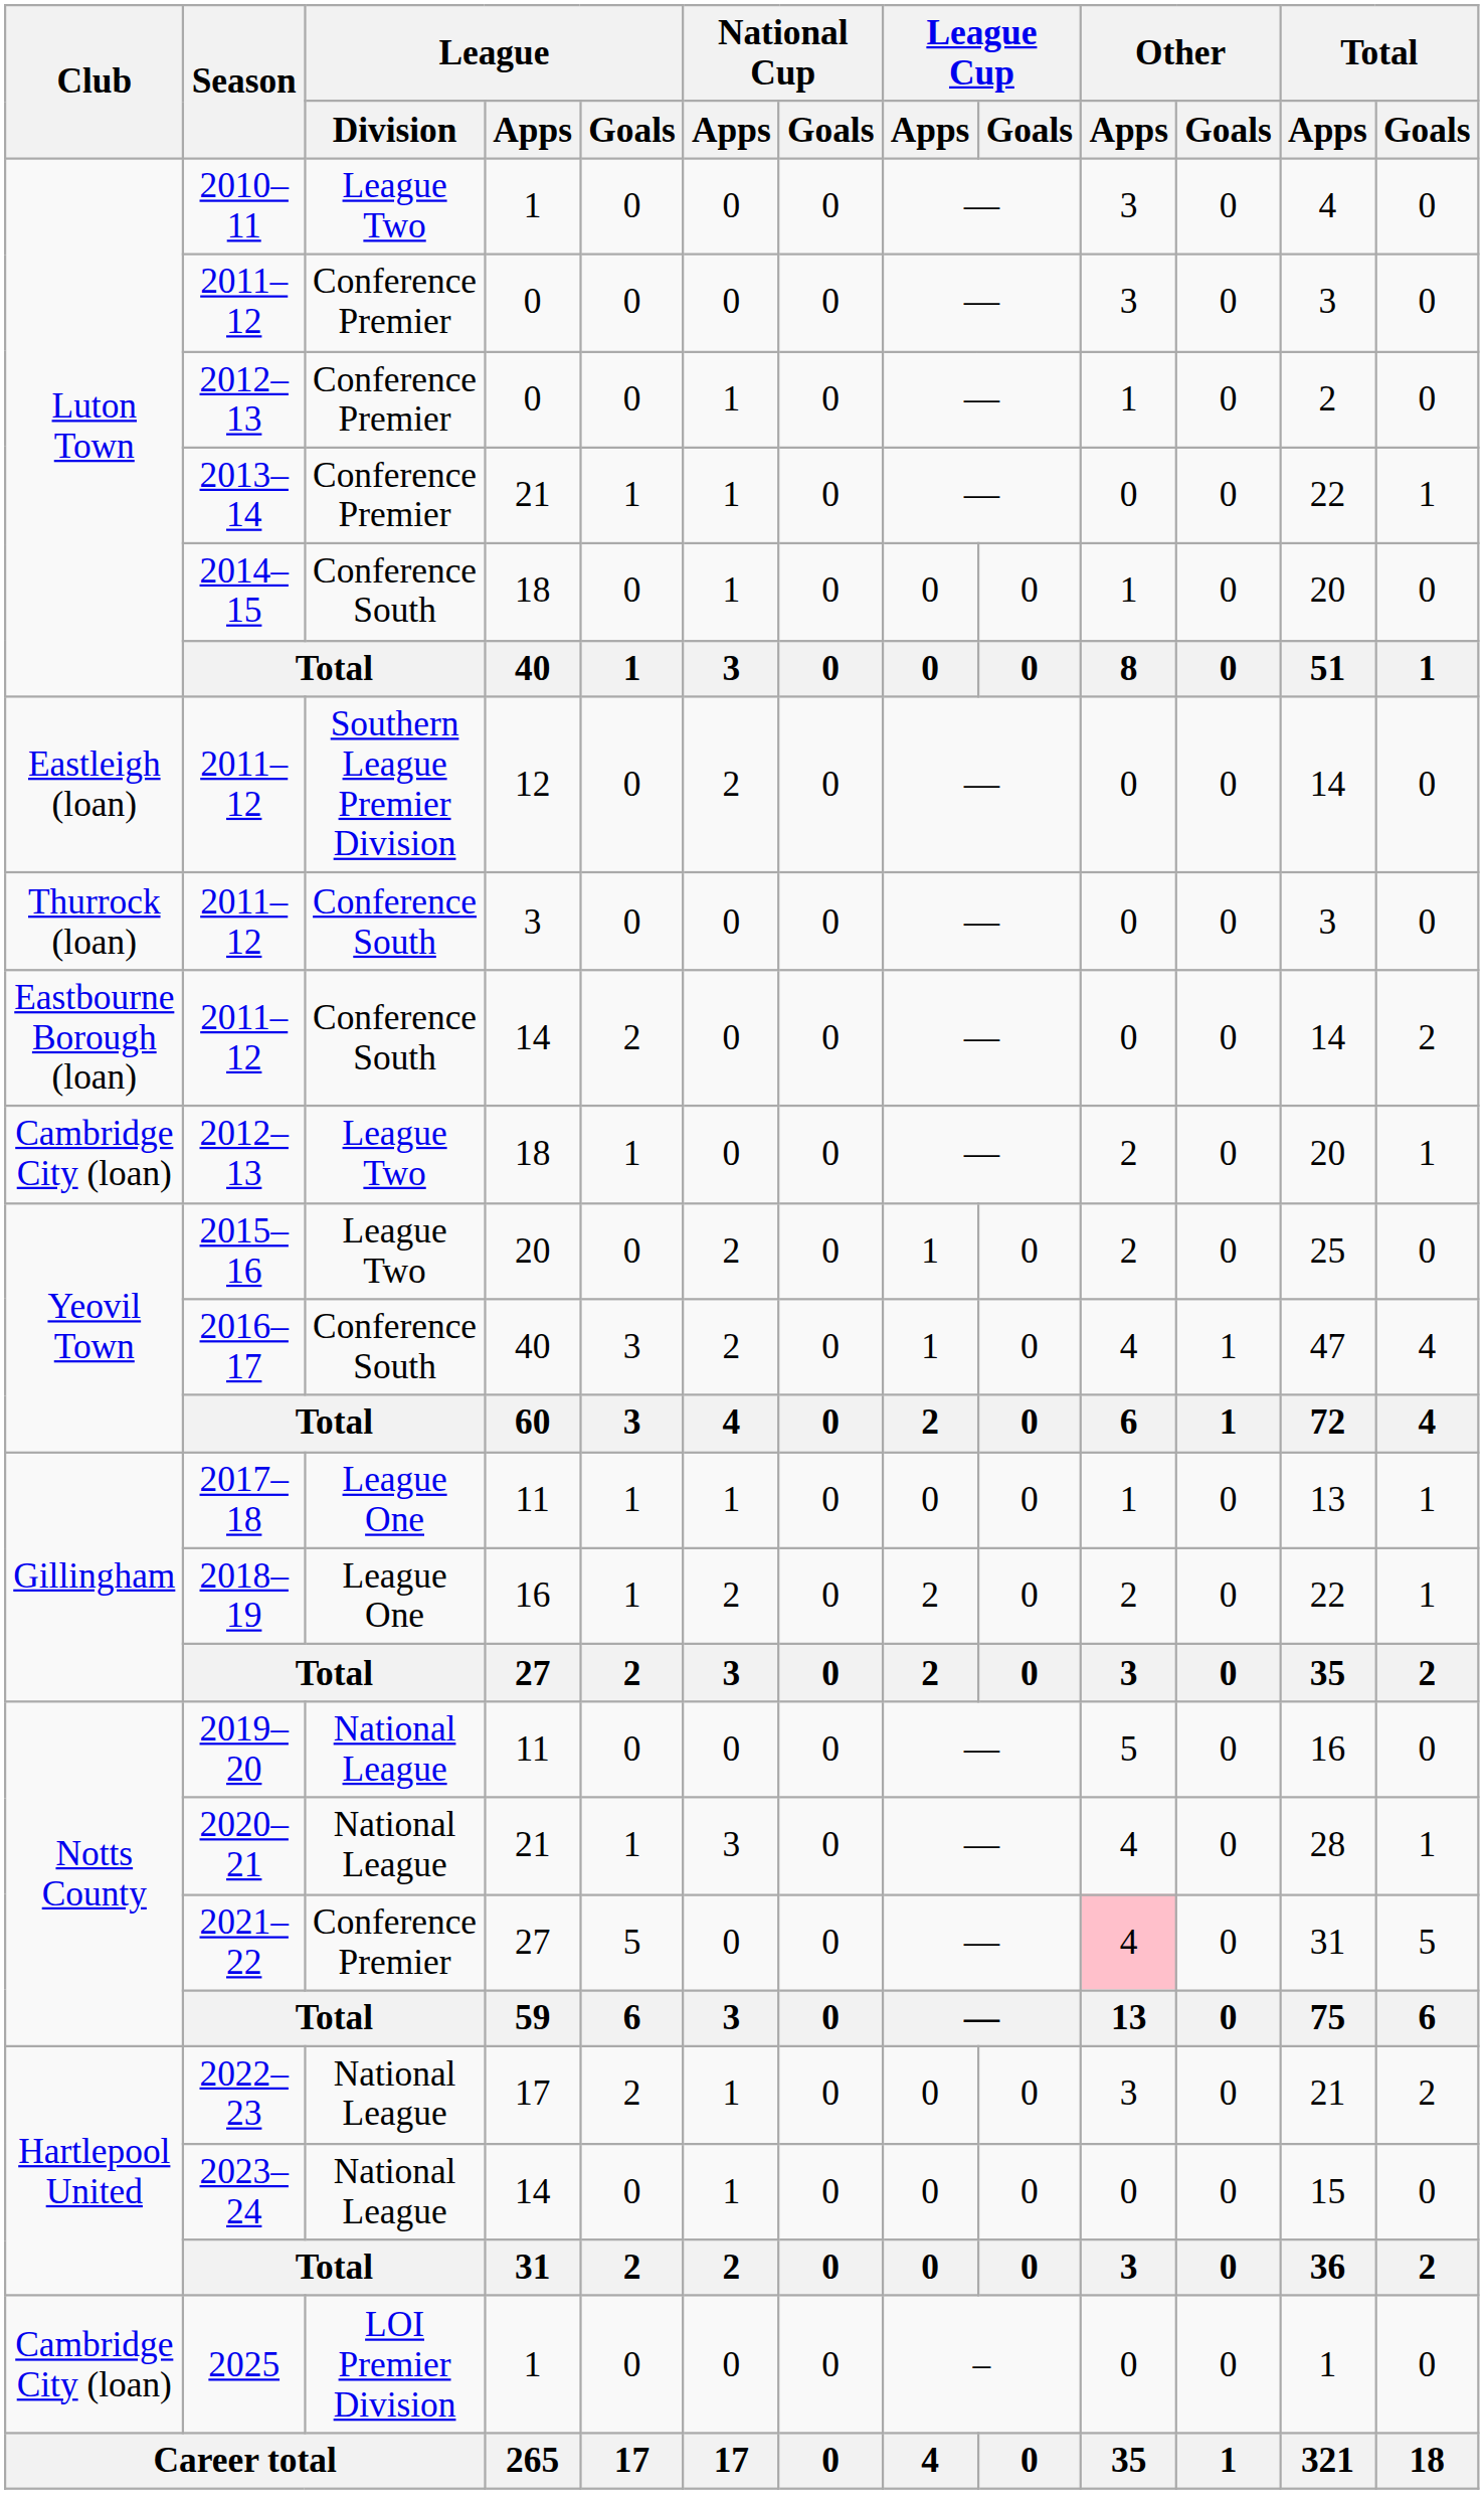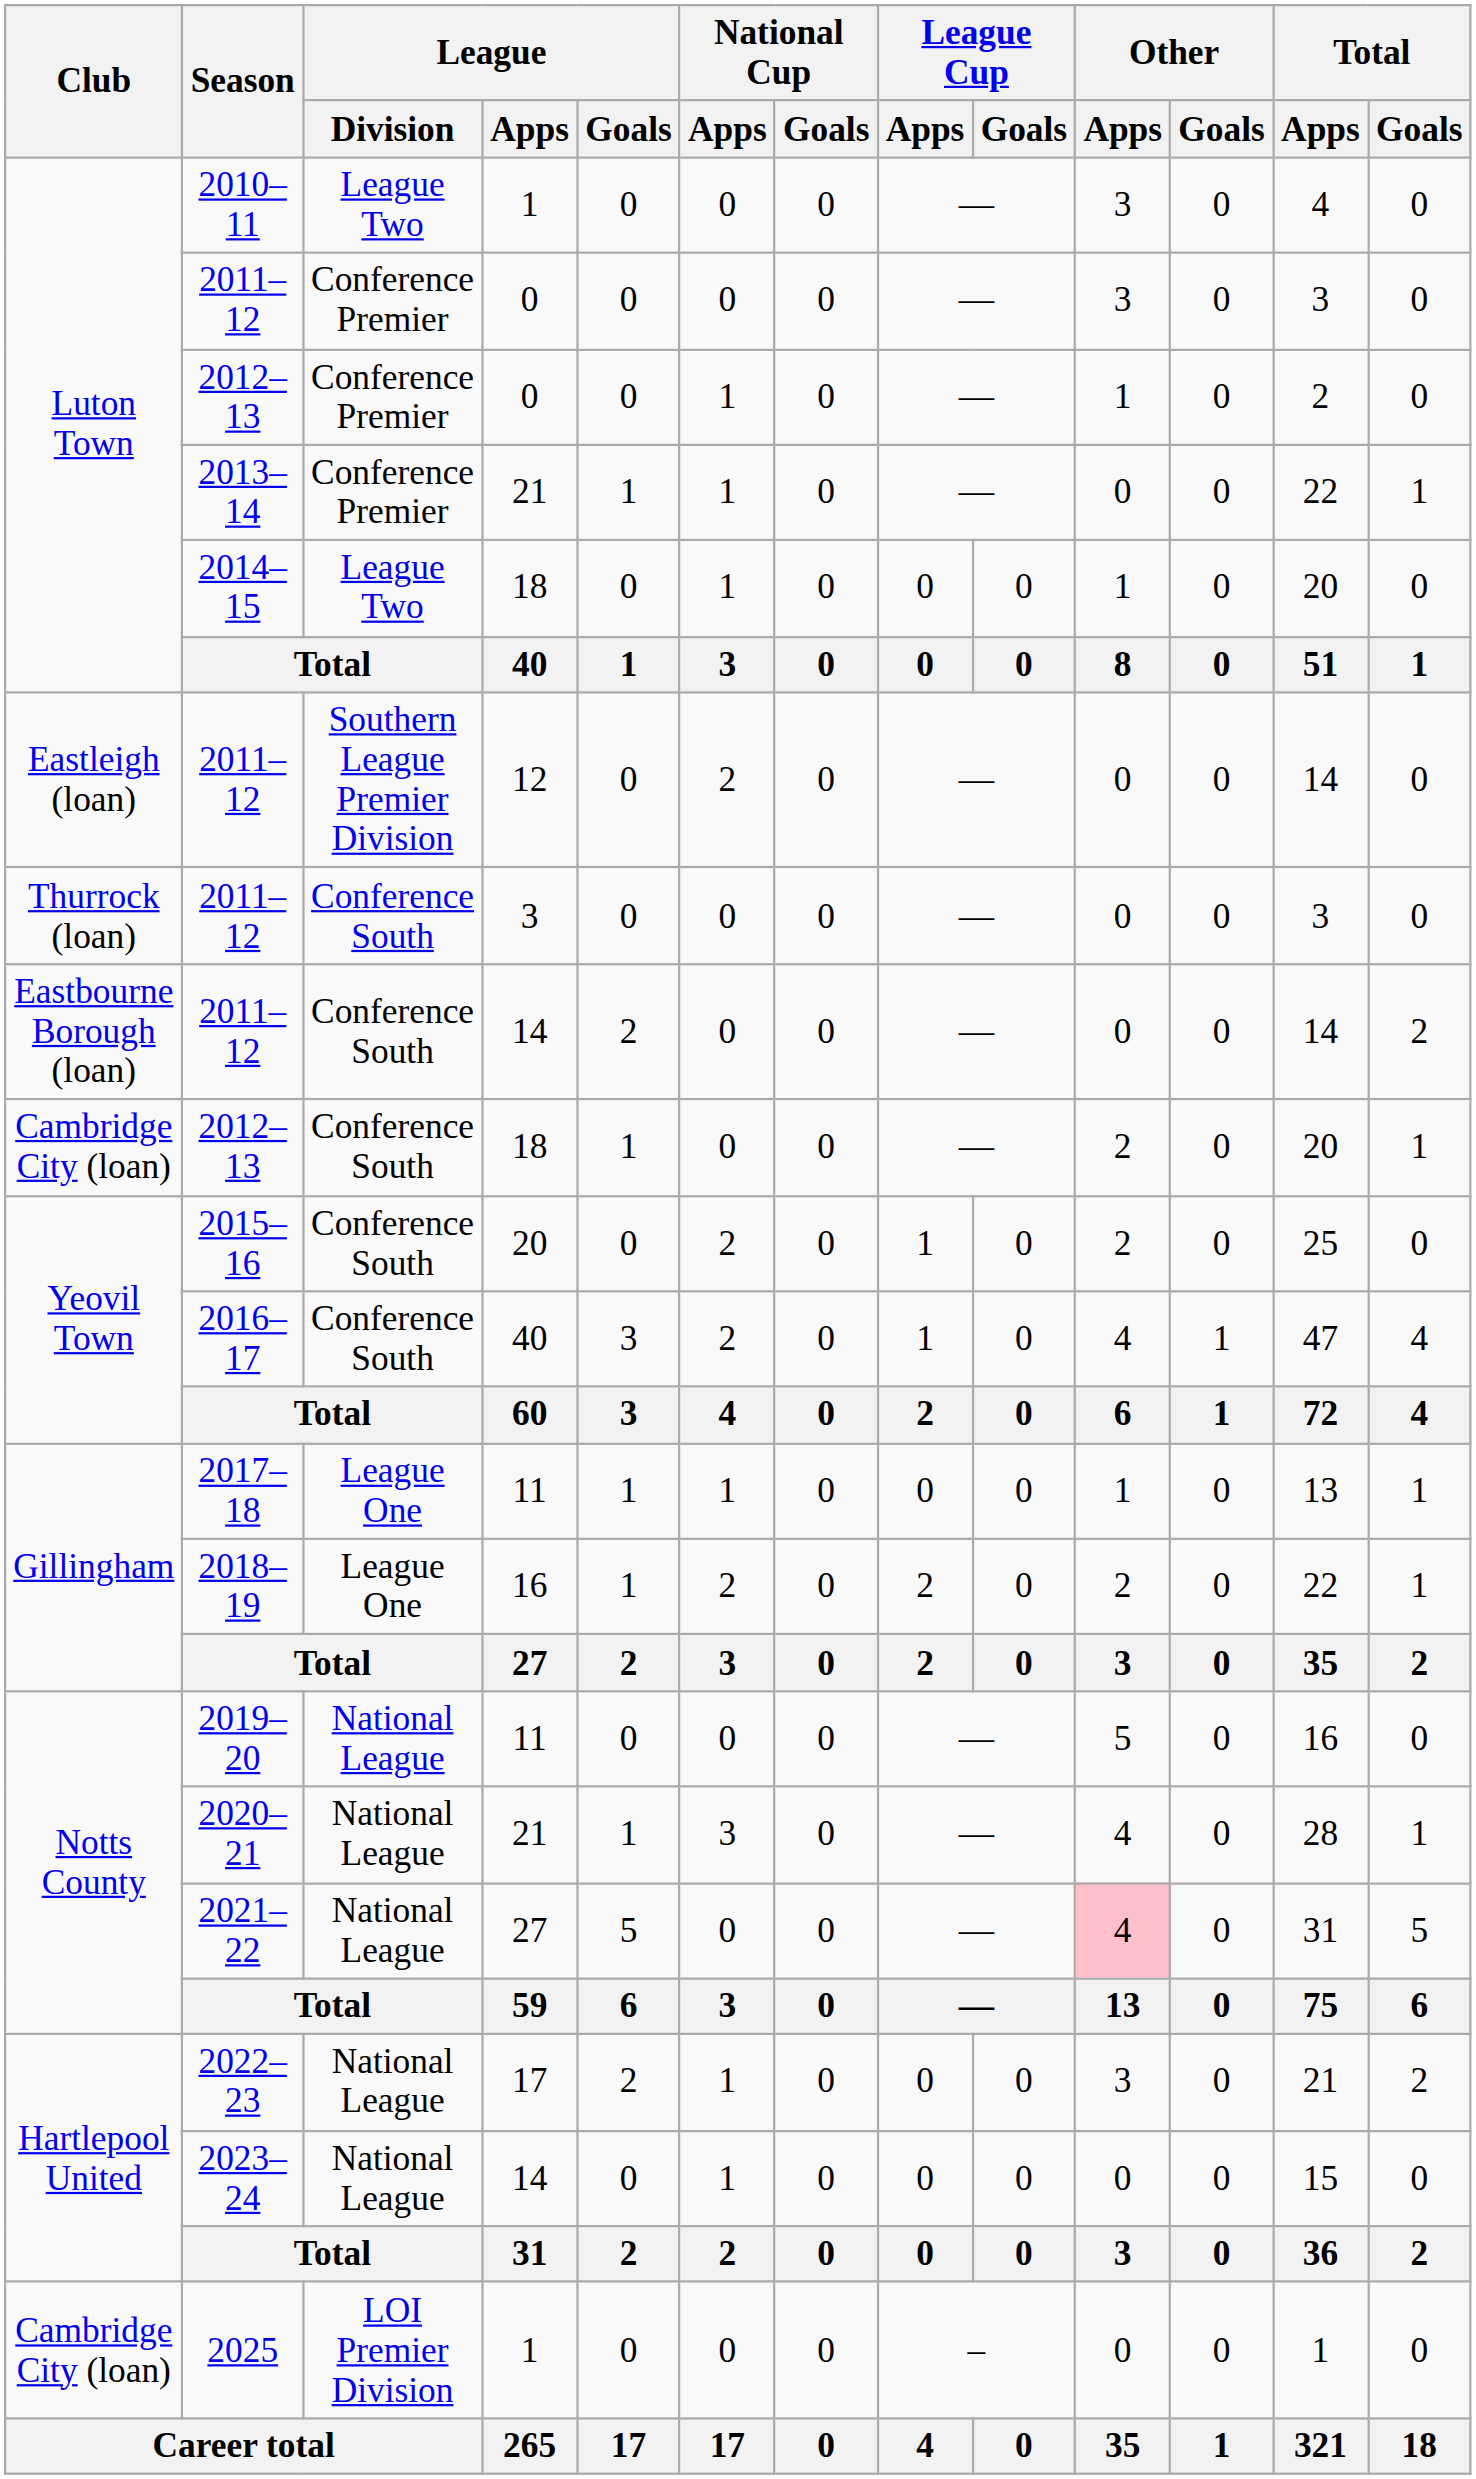2014–15 | League / Division: Conference South -> League Two
2012–13 / 18 | League / Division: League Two -> Conference South
2015–16 | League / Division: League Two -> Conference South
2021–22 | League / Division: Conference Premier -> National League
